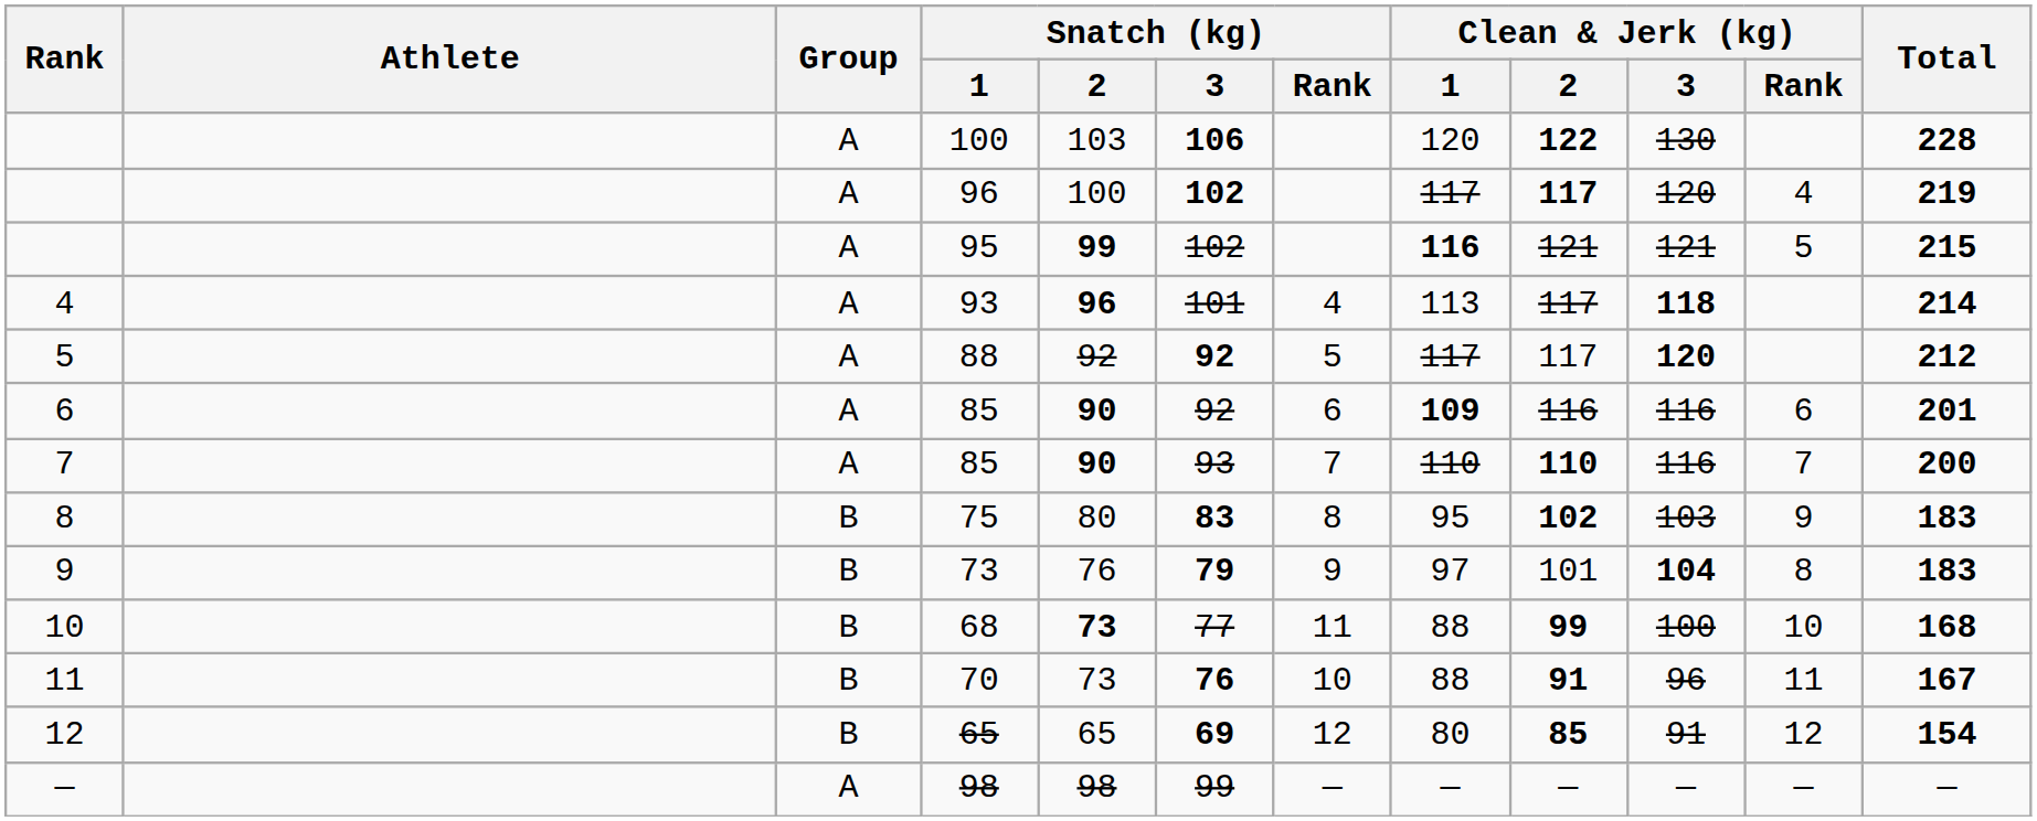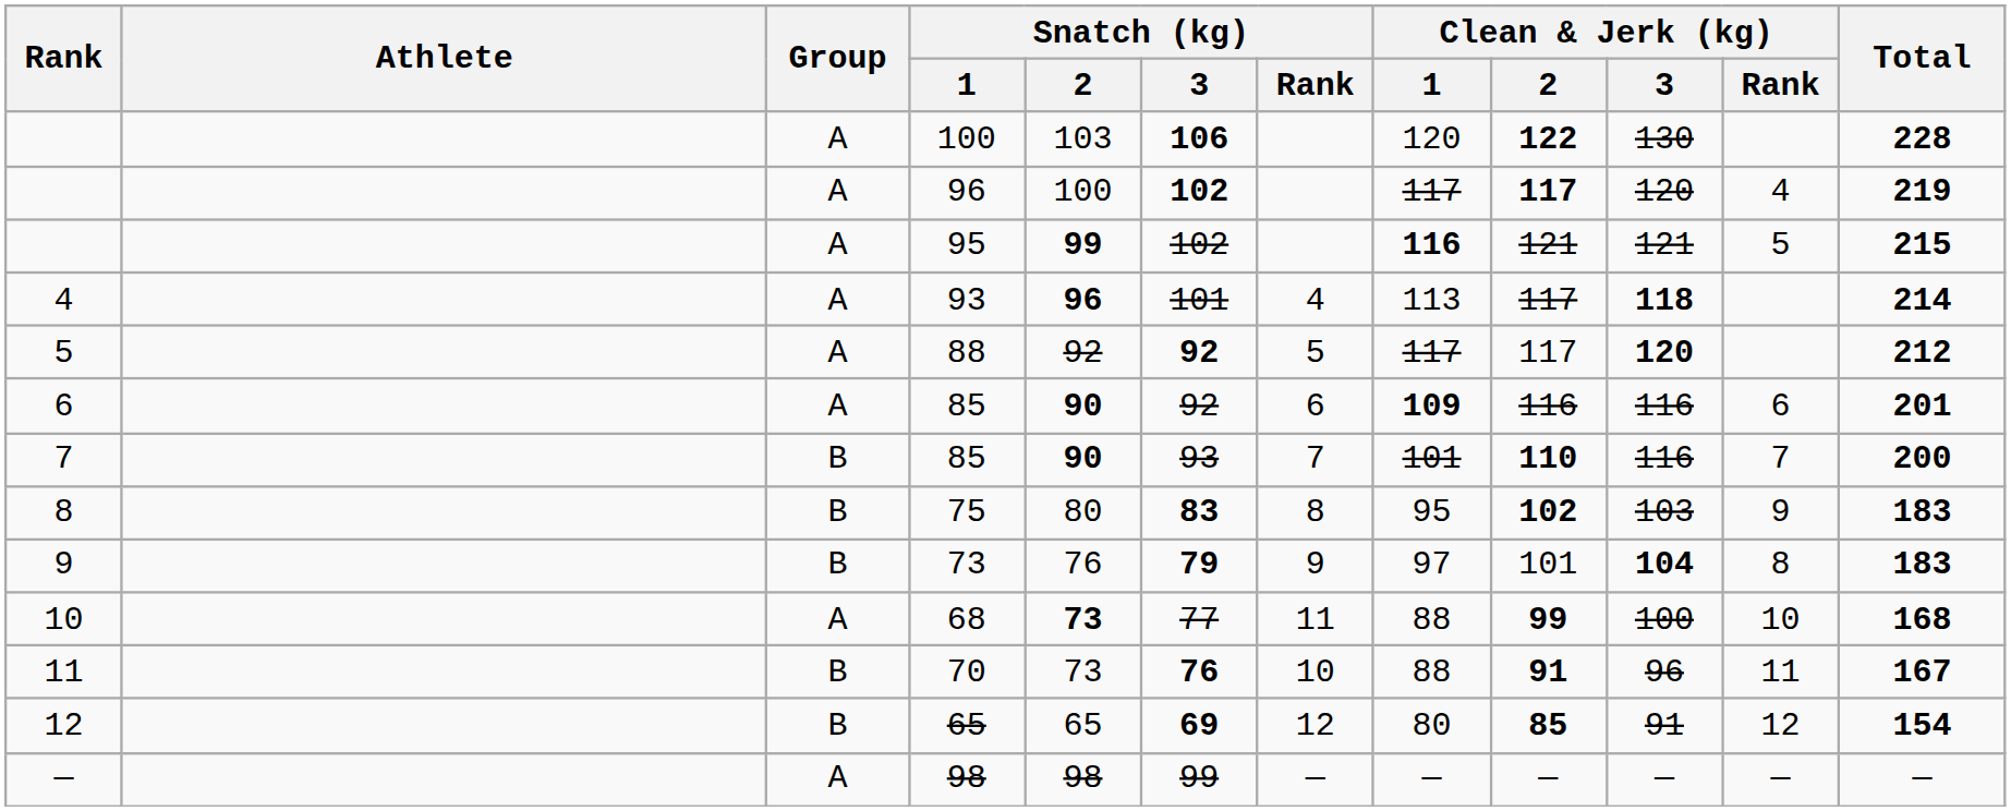7 / 85 | Group: A -> B
7 / 85 | Clean & Jerk (kg) / 1: 110 -> 101
68 | Group: B -> A
